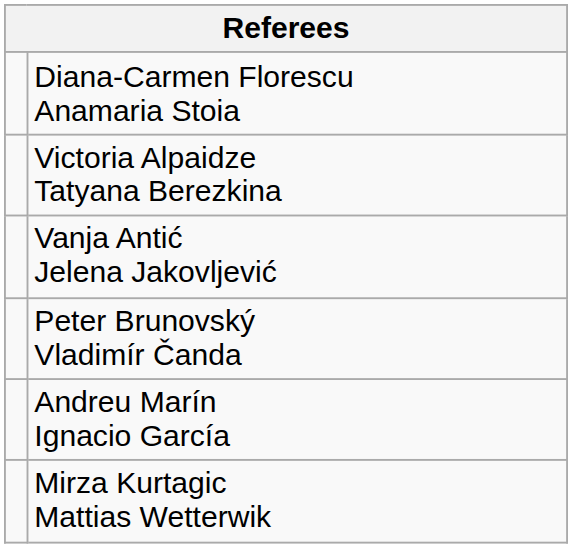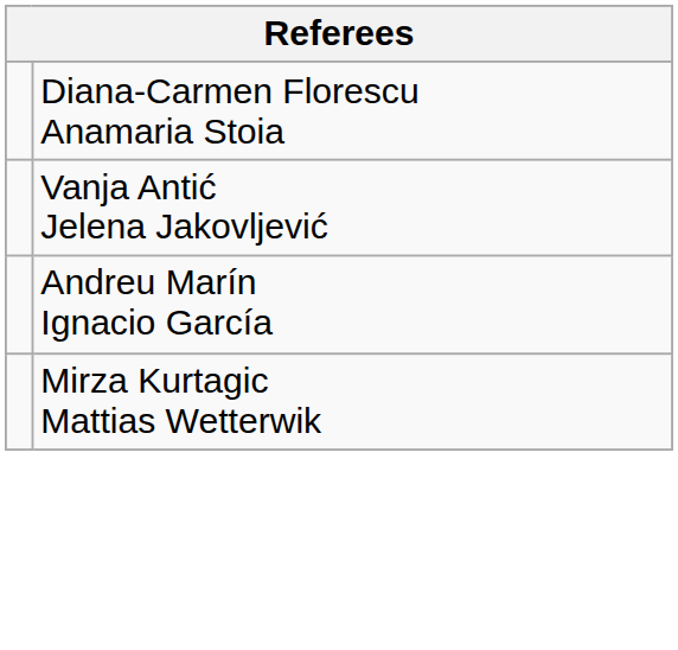- row: Victoria Alpaidze Tatyana Berezkina
- row: Peter Brunovský Vladimír Čanda
